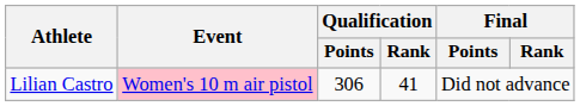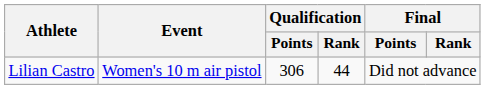Lilian Castro | Event: pink background -> no background
Lilian Castro | Qualification / Rank: 41 -> 44
